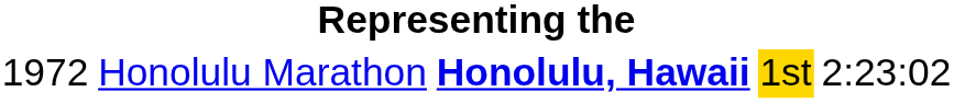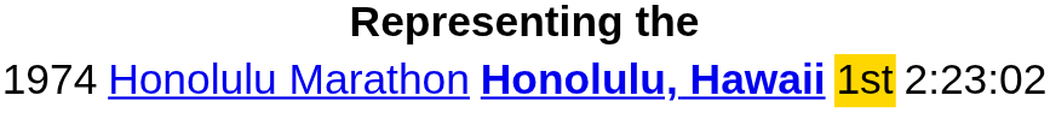Honolulu Marathon | column 1: 1972 -> 1974
